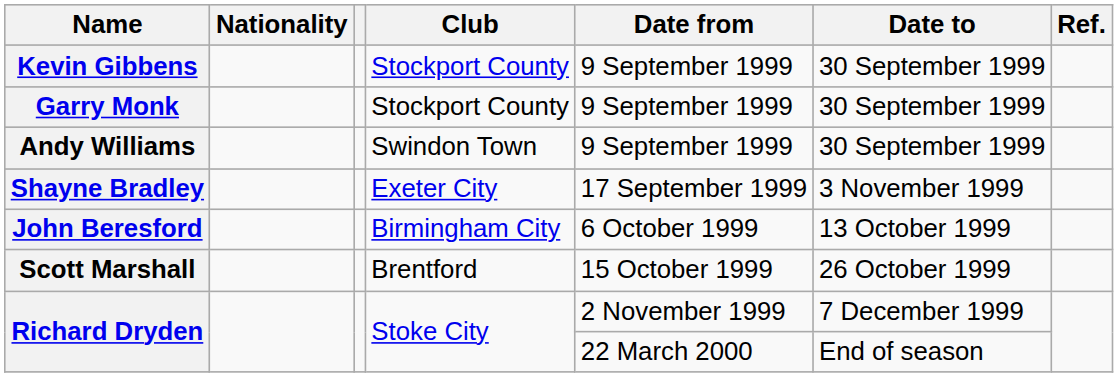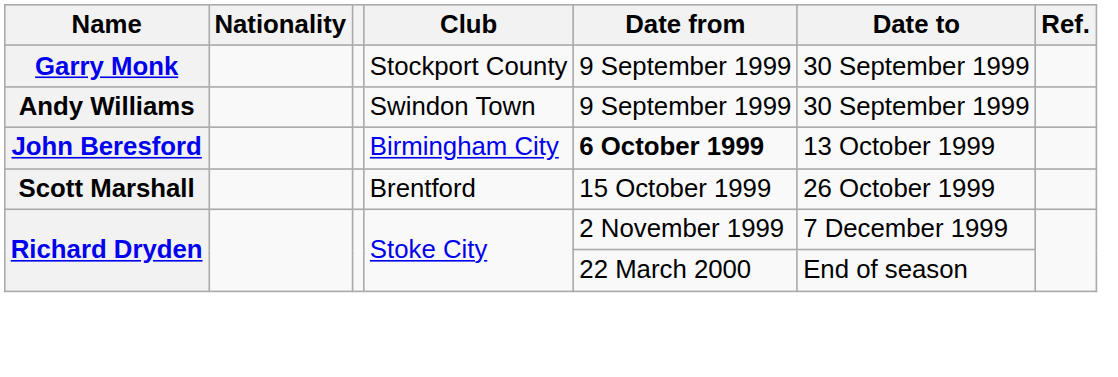- row: Kevin Gibbens | Stockport County | 9 September 1999 | 30 September 1999
- row: Shayne Bradley | Exeter City | 17 September 1999 | 3 November 1999
John Beresford | Date from: normal -> bold
